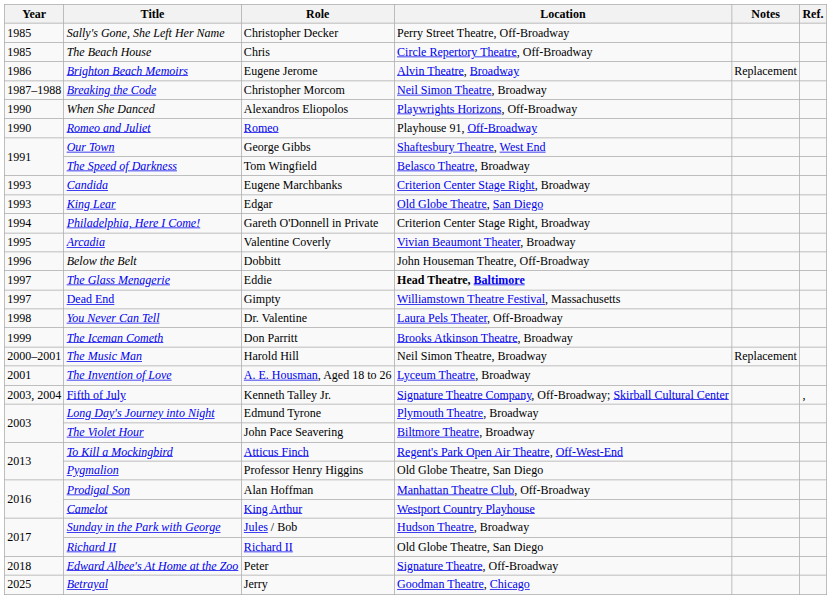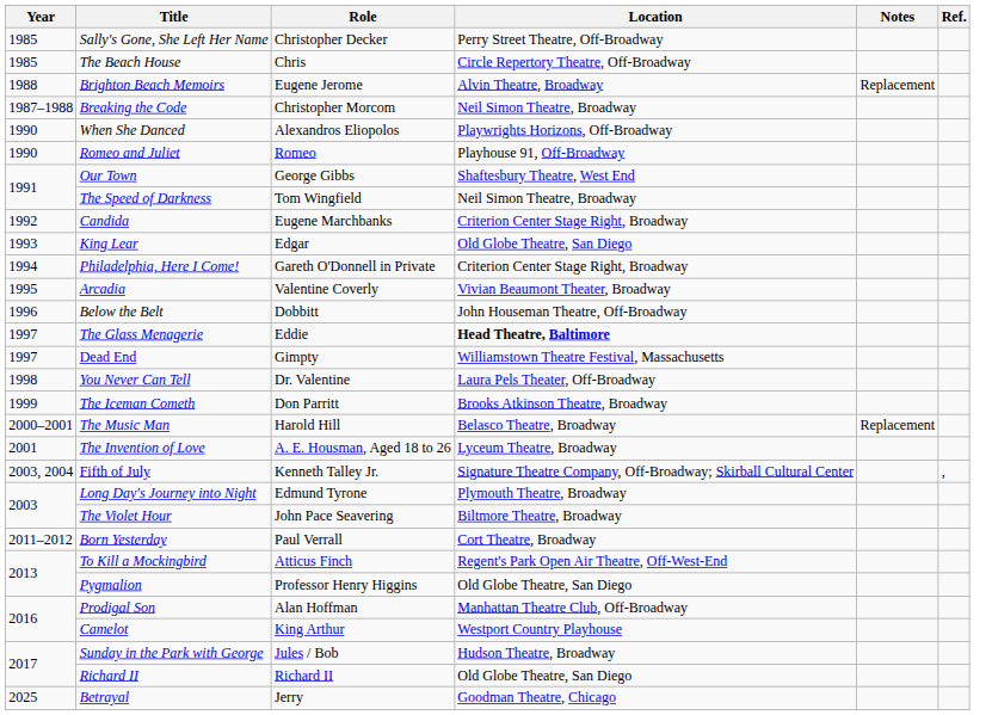Brighton Beach Memoirs | Year: 1986 -> 1988
The Speed of Darkness | Location: Belasco Theatre, Broadway -> Neil Simon Theatre, Broadway
Candida | Year: 1993 -> 1992
The Music Man | Location: Neil Simon Theatre, Broadway -> Belasco Theatre, Broadway
+ row: 2011–2012 | Born Yesterday | Paul Verrall | Cort Theatre, Broadway
- row: 2018 | Edward Albee's At Home at the Zoo | Peter | Signature Theatre, Off-Broadway
